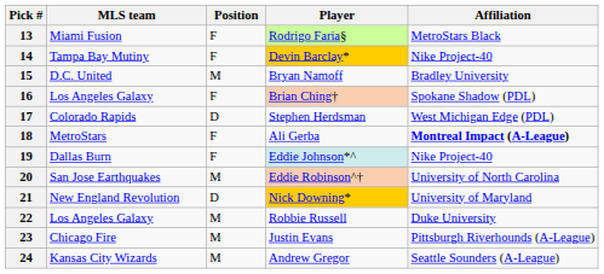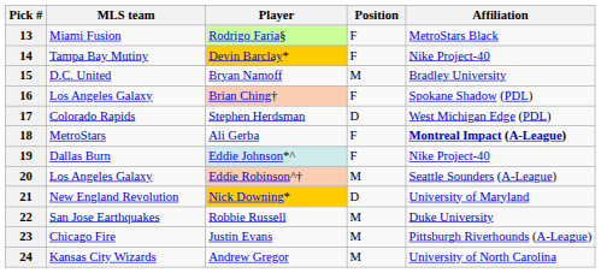columns swapped: Player <-> Position
20 | MLS team: San Jose Earthquakes -> Los Angeles Galaxy
20 | Affiliation: University of North Carolina -> Seattle Sounders (A-League)
22 | MLS team: Los Angeles Galaxy -> San Jose Earthquakes
24 | Affiliation: Seattle Sounders (A-League) -> University of North Carolina
